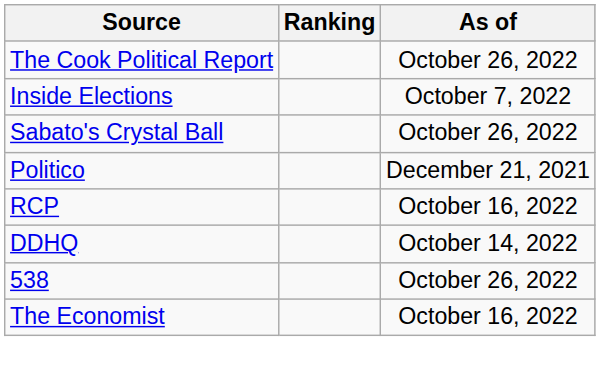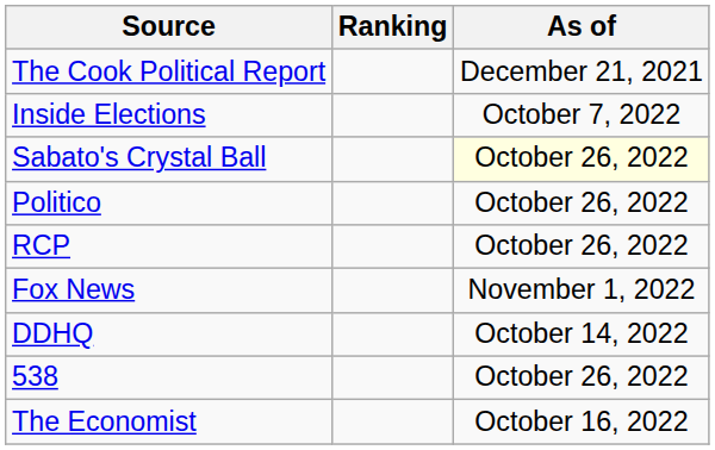The Cook Political Report | As of: October 26, 2022 -> December 21, 2021
Sabato's Crystal Ball | As of: no background -> lightyellow background
Politico | As of: December 21, 2021 -> October 26, 2022
RCP | As of: October 16, 2022 -> October 26, 2022
+ row: Fox News | November 1, 2022
